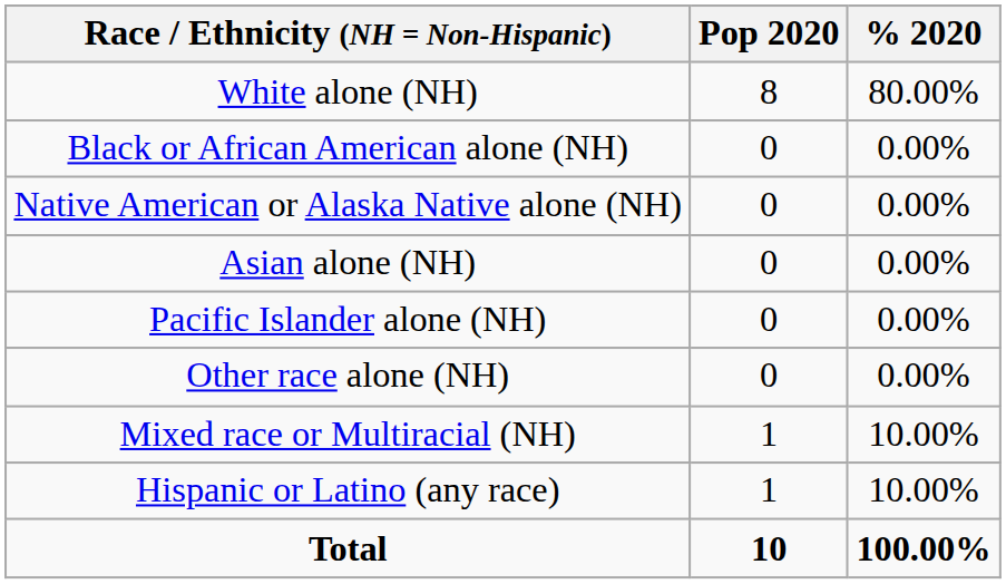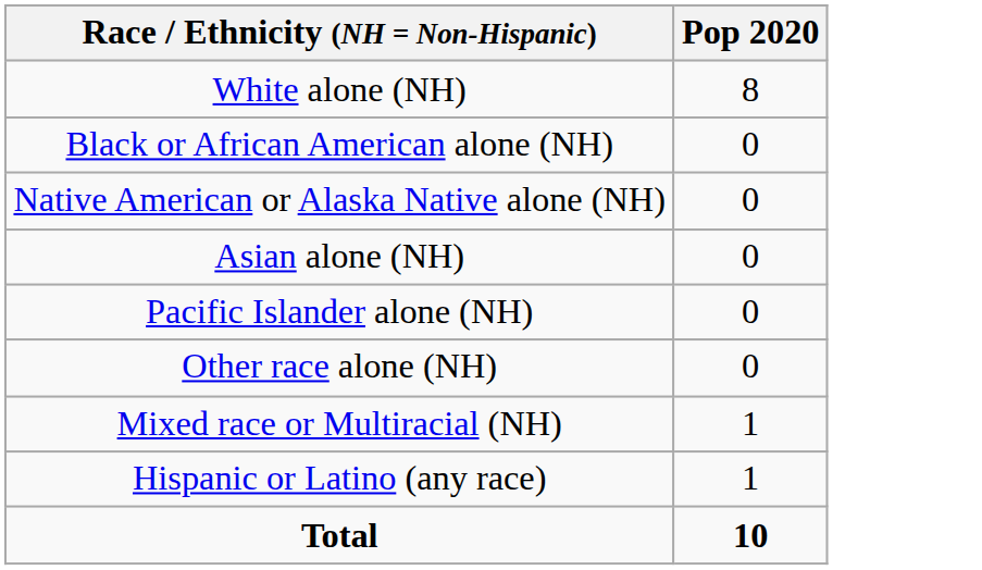- column: % 2020 | 80.00% | 0.00% | 0.00% | 0.00% | 0.00% | 0.00% | 10.00% | 10.00% | 100.00%
